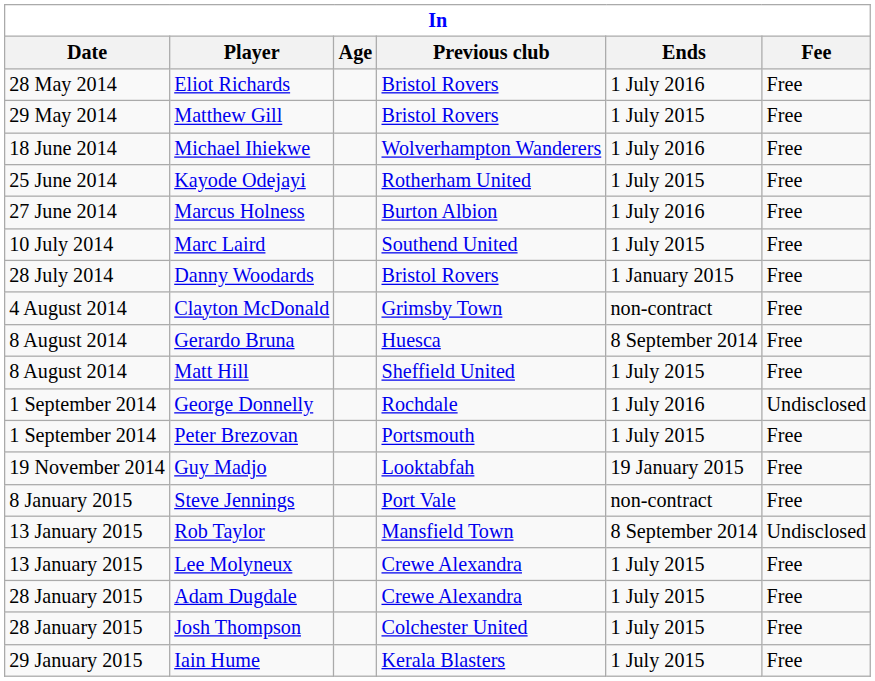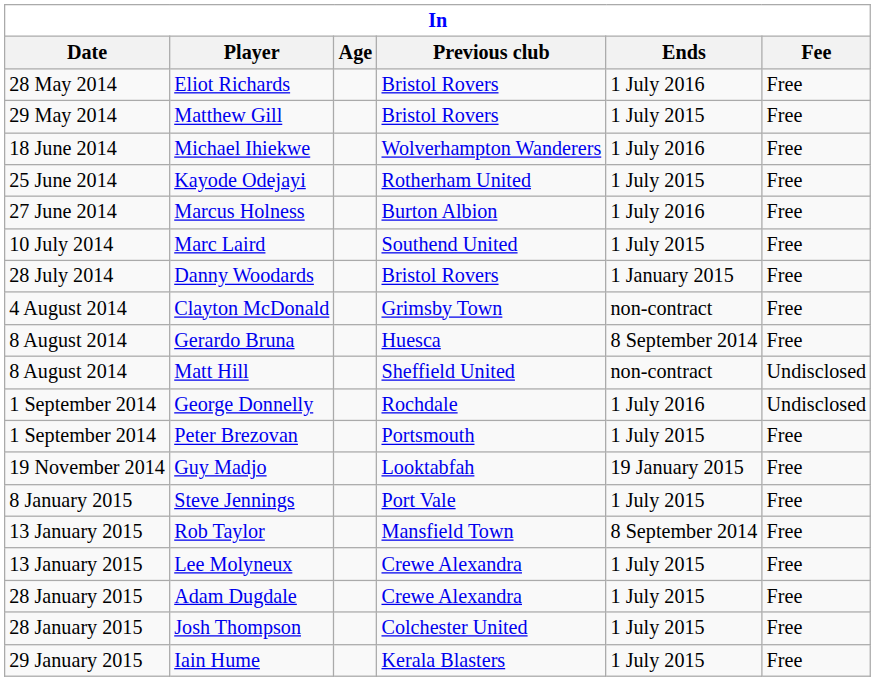Matt Hill | Ends: 1 July 2015 -> non-contract
Matt Hill | Fee: Free -> Undisclosed
Steve Jennings | Ends: non-contract -> 1 July 2015
Rob Taylor | Fee: Undisclosed -> Free
